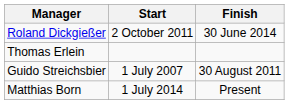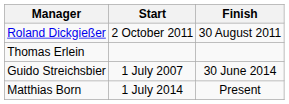Roland Dickgießer | Finish: 30 June 2014 -> 30 August 2011
Guido Streichsbier | Finish: 30 August 2011 -> 30 June 2014
